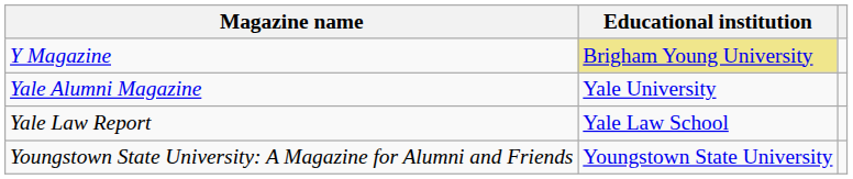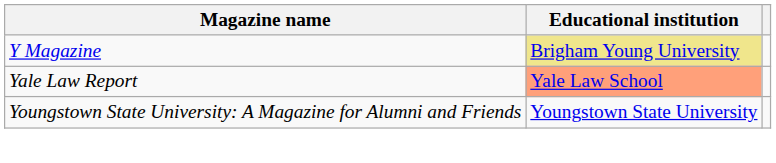- row: Yale Alumni Magazine | Yale University
Yale Law Report | Educational institution: no background -> lightsalmon background
